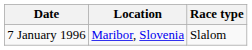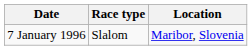columns swapped: Location <-> Race type
